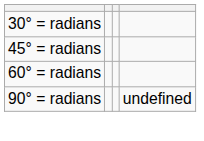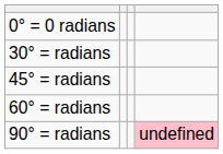+ row: 0° = 0 radians
90° = radians | column 4: no background -> pink background
